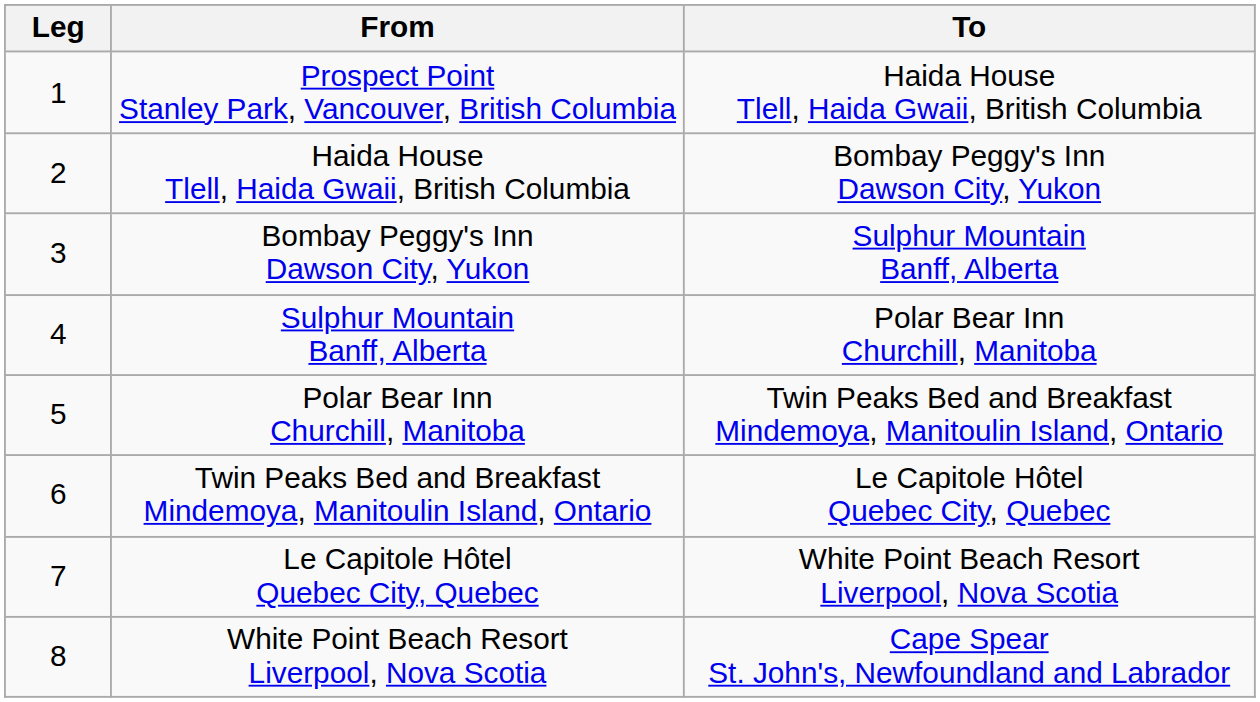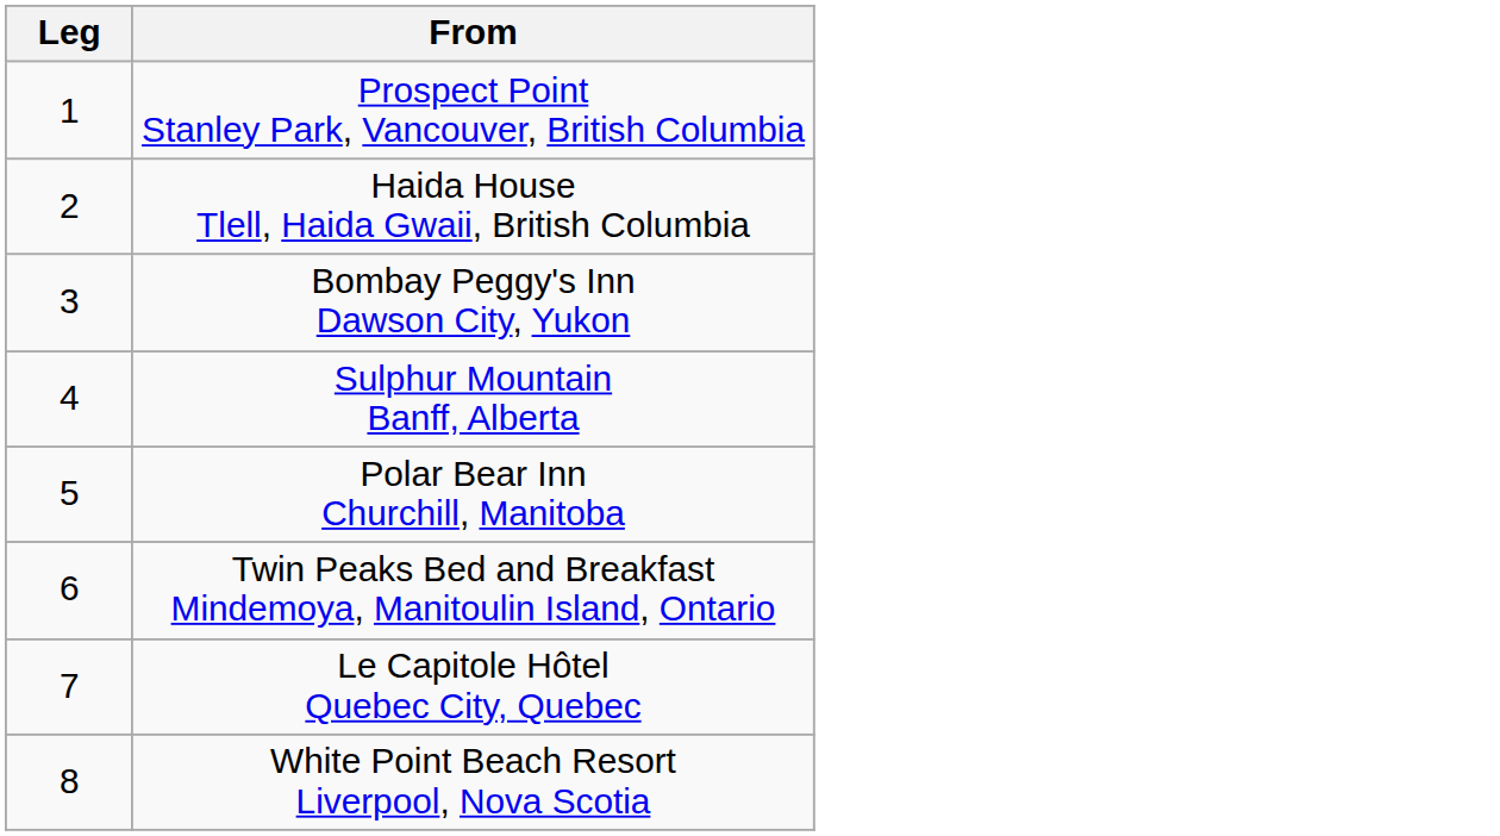- column: To | Haida House Tlell, Haida Gwaii, British Columbia | Bombay Peggy's Inn Dawson City, Yukon | Sulphur Mountain Banff, Alberta | Polar Bear Inn Churchill, Manitoba | Twin Peaks Bed and Breakfast Mindemoya, Manitoulin Island, Ontario | Le Capitole Hôtel Quebec City, Quebec | White Point Beach Resort Liverpool, Nova Scotia | Cape Spear St. John's, Newfoundland and Labrador
